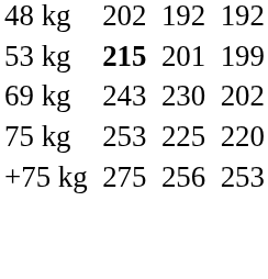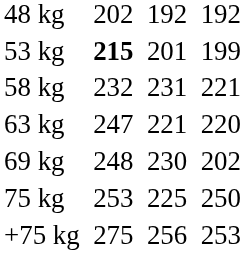+ row: 58 kg | 232 | 231 | 221
+ row: 63 kg | 247 | 221 | 220
69 kg | column 3: 243 -> 248
75 kg | column 7: 220 -> 250
